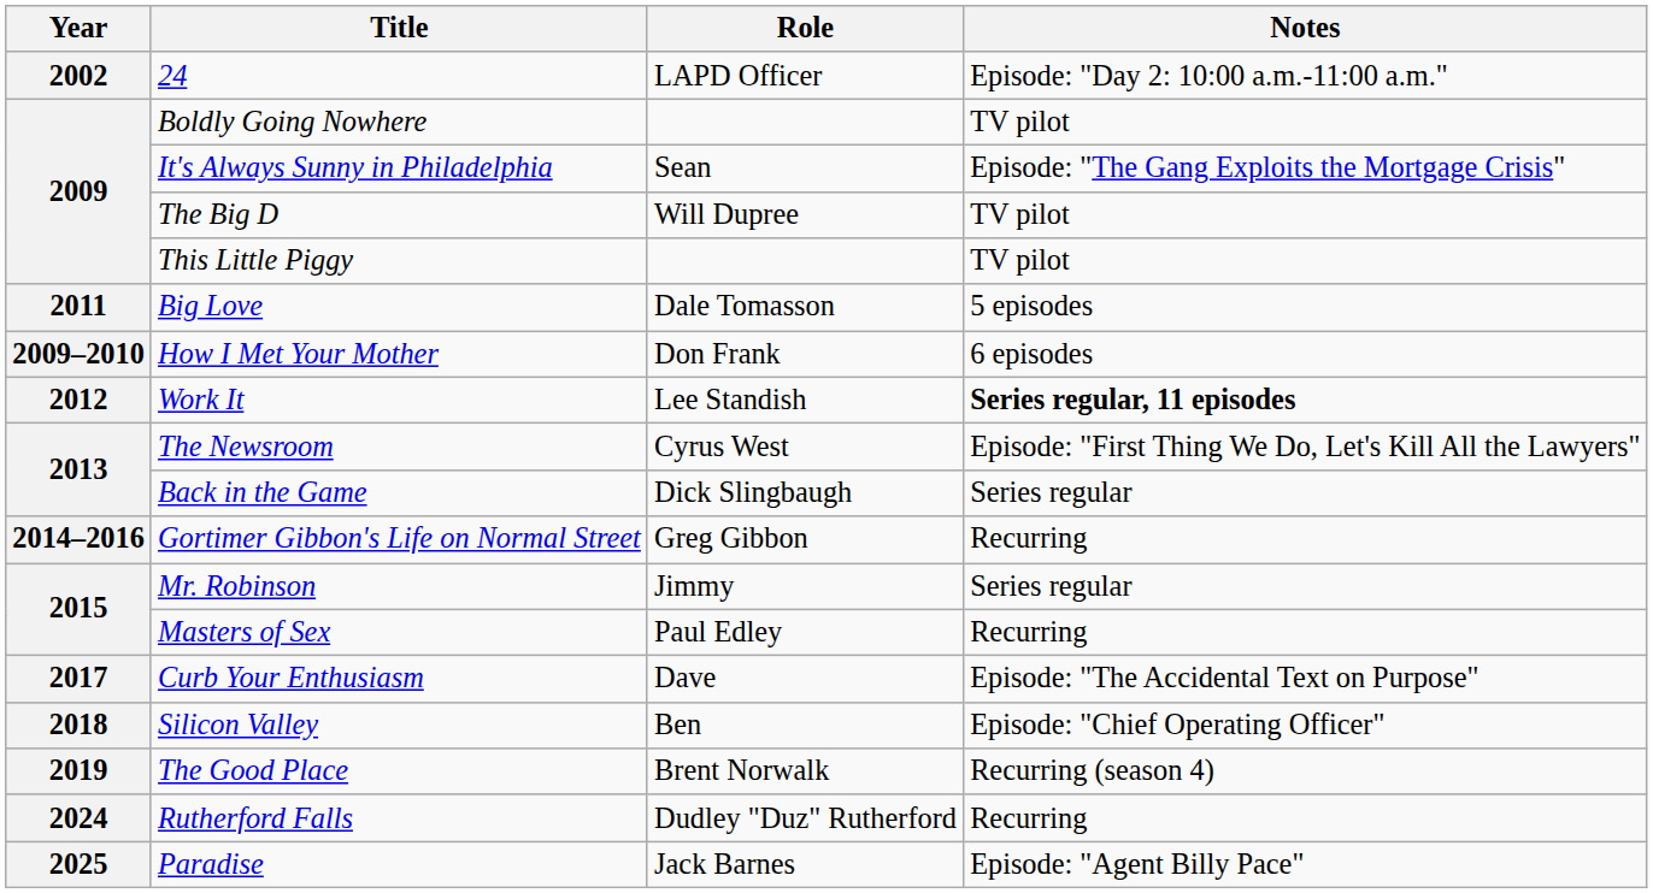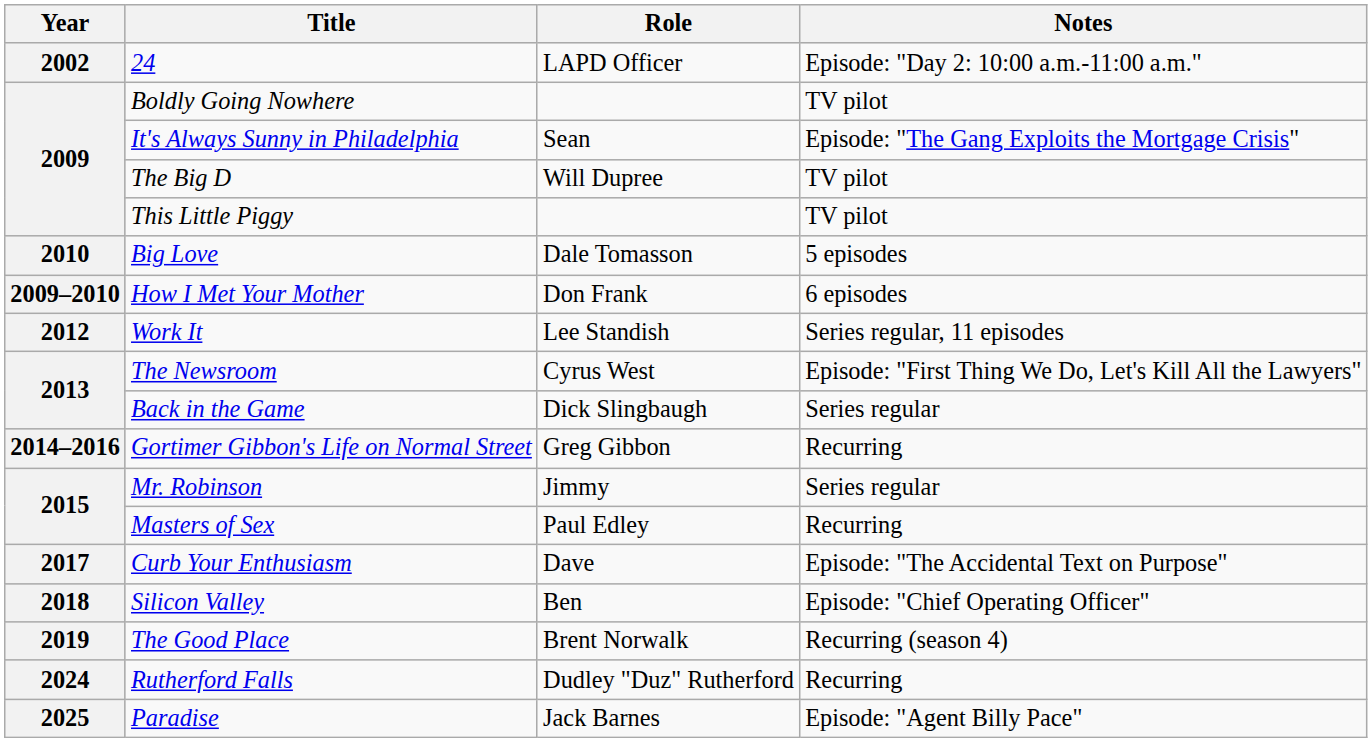Big Love | Year: 2011 -> 2010
Work It | Notes: bold -> normal
